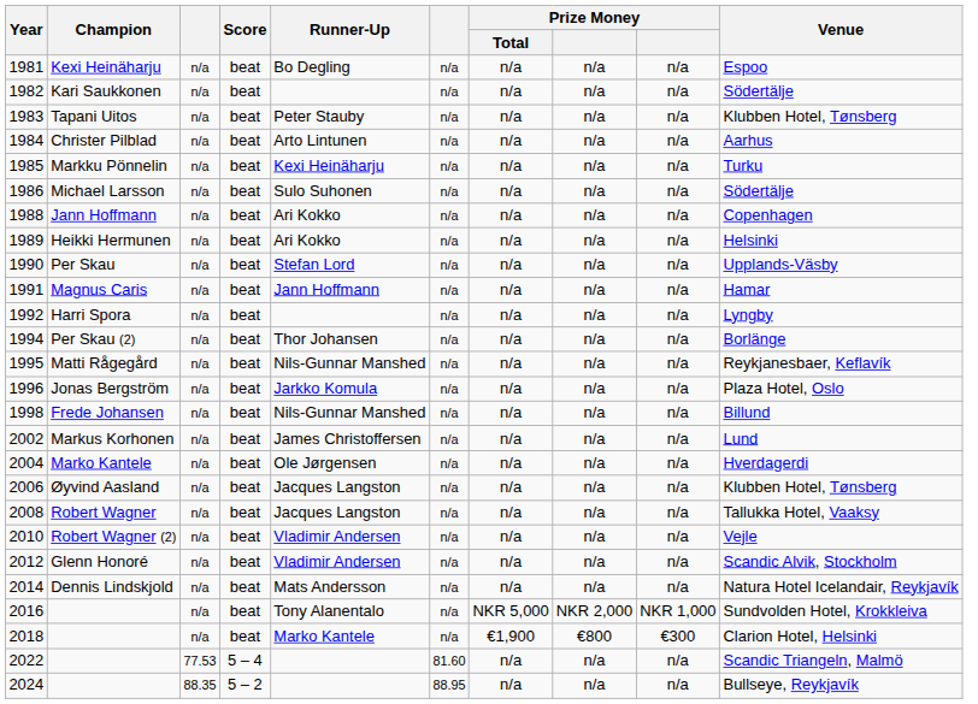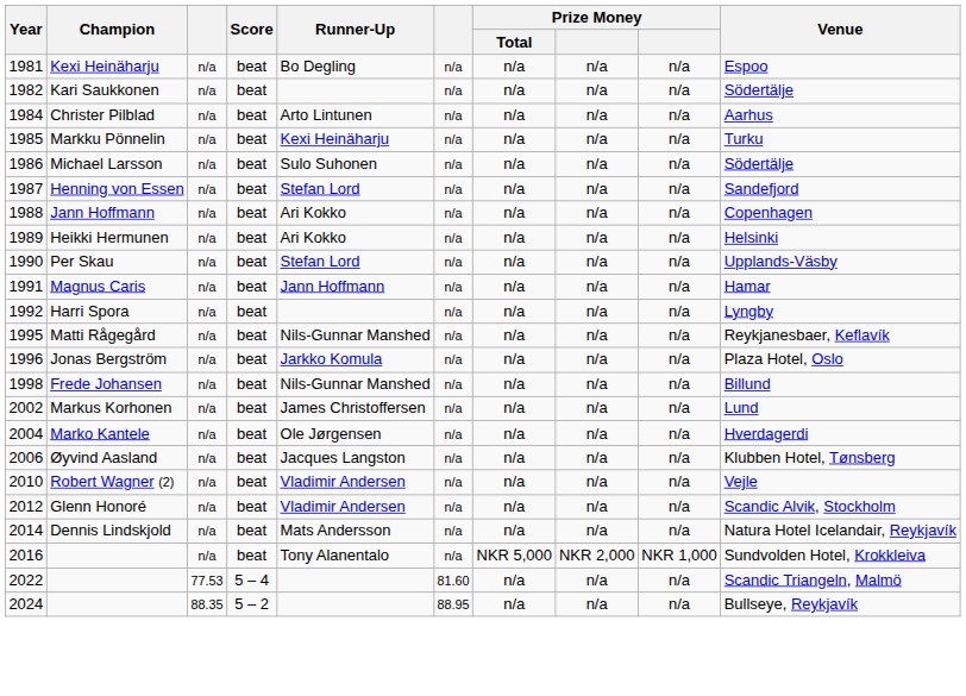- row: 1983 | Tapani Uitos | n/a | beat | Peter Stauby | n/a | n/a | n/a | n/a | Klubben Hotel, Tønsberg
+ row: 1987 | Henning von Essen | n/a | beat | Stefan Lord | n/a | n/a | n/a | n/a | Sandefjord
- row: 1994 | Per Skau (2) | n/a | beat | Thor Johansen | n/a | n/a | n/a | n/a | Borlänge
- row: 2008 | Robert Wagner | n/a | beat | Jacques Langston | n/a | n/a | n/a | n/a | Tallukka Hotel, Vaaksy
- row: 2018 | n/a | beat | Marko Kantele | n/a | €1,900 | €800 | €300 | Clarion Hotel, Helsinki
